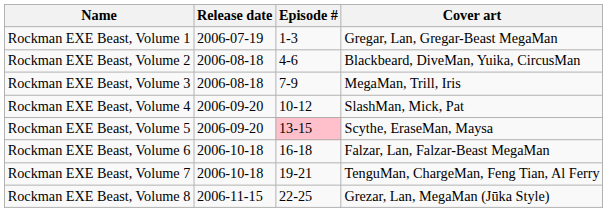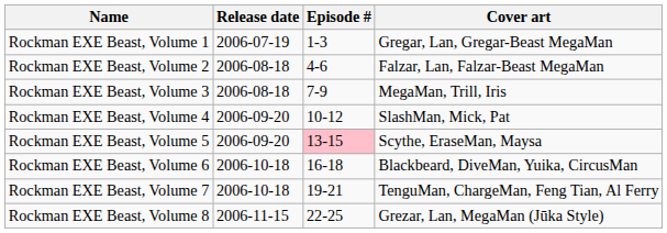Rockman EXE Beast, Volume 2 | Cover art: Blackbeard, DiveMan, Yuika, CircusMan -> Falzar, Lan, Falzar-Beast MegaMan
Rockman EXE Beast, Volume 6 | Cover art: Falzar, Lan, Falzar-Beast MegaMan -> Blackbeard, DiveMan, Yuika, CircusMan
